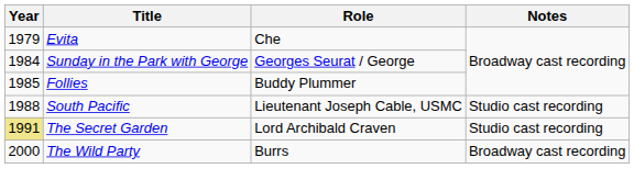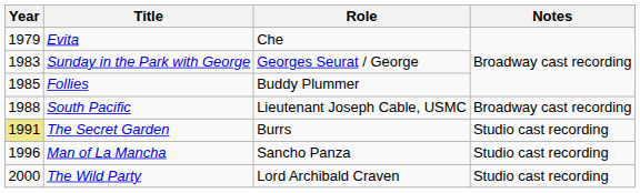Sunday in the Park with George | Year: 1984 -> 1983
South Pacific | Notes: Studio cast recording -> Broadway cast recording
The Secret Garden | Role: Lord Archibald Craven -> Burrs
+ row: 1996 | Man of La Mancha | Sancho Panza | Studio cast recording
The Wild Party | Role: Burrs -> Lord Archibald Craven
The Wild Party | Notes: Broadway cast recording -> Studio cast recording
